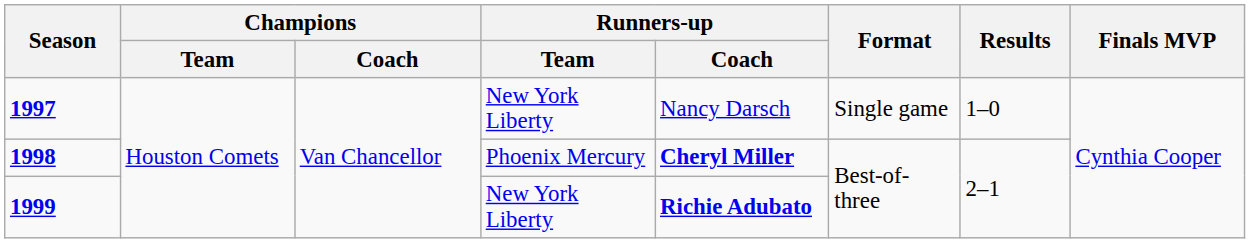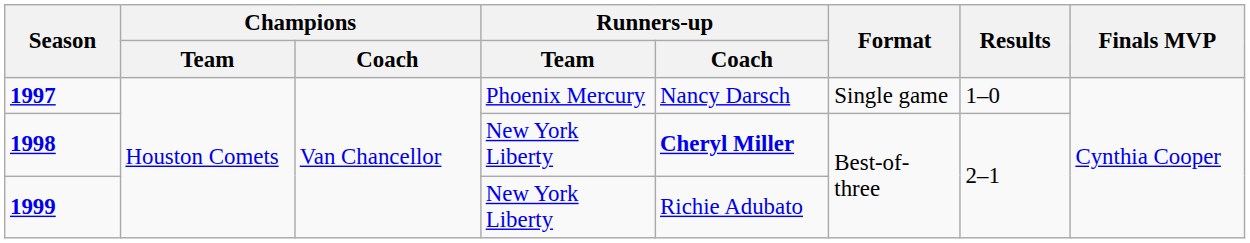1997 | Runners-up / Team: New York Liberty -> Phoenix Mercury
1998 | Runners-up / Team: Phoenix Mercury -> New York Liberty
1999 | Runners-up / Coach: bold -> normal
